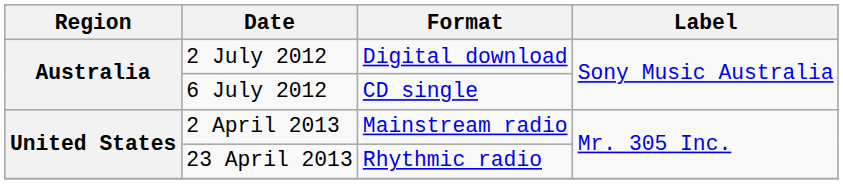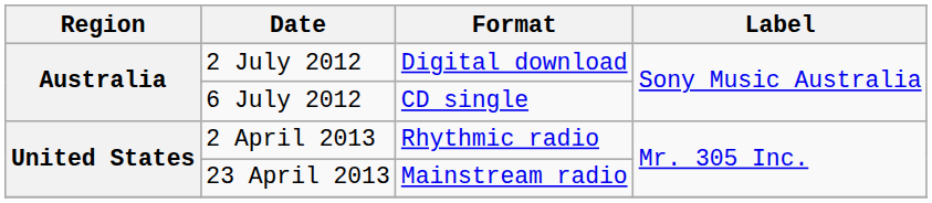2 April 2013 | Format: Mainstream radio -> Rhythmic radio
23 April 2013 | Format: Rhythmic radio -> Mainstream radio
